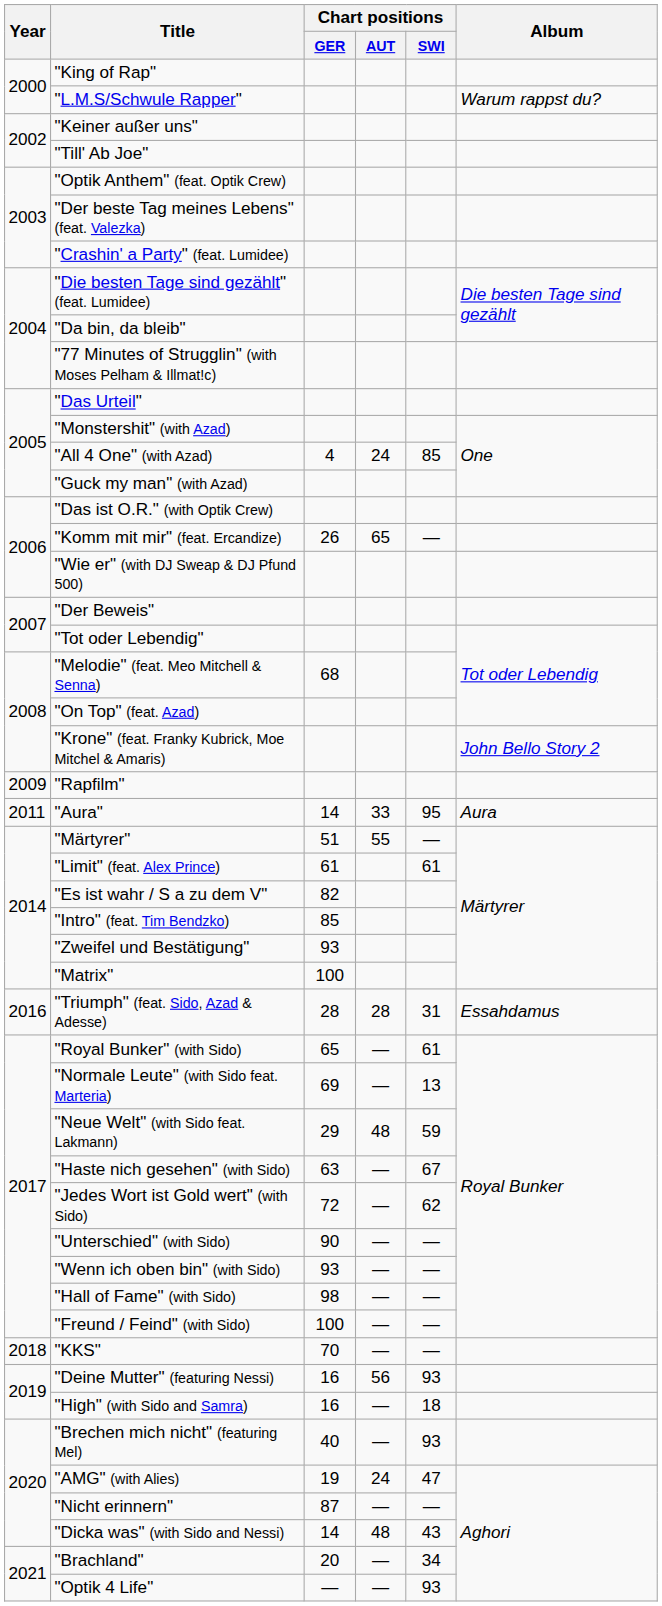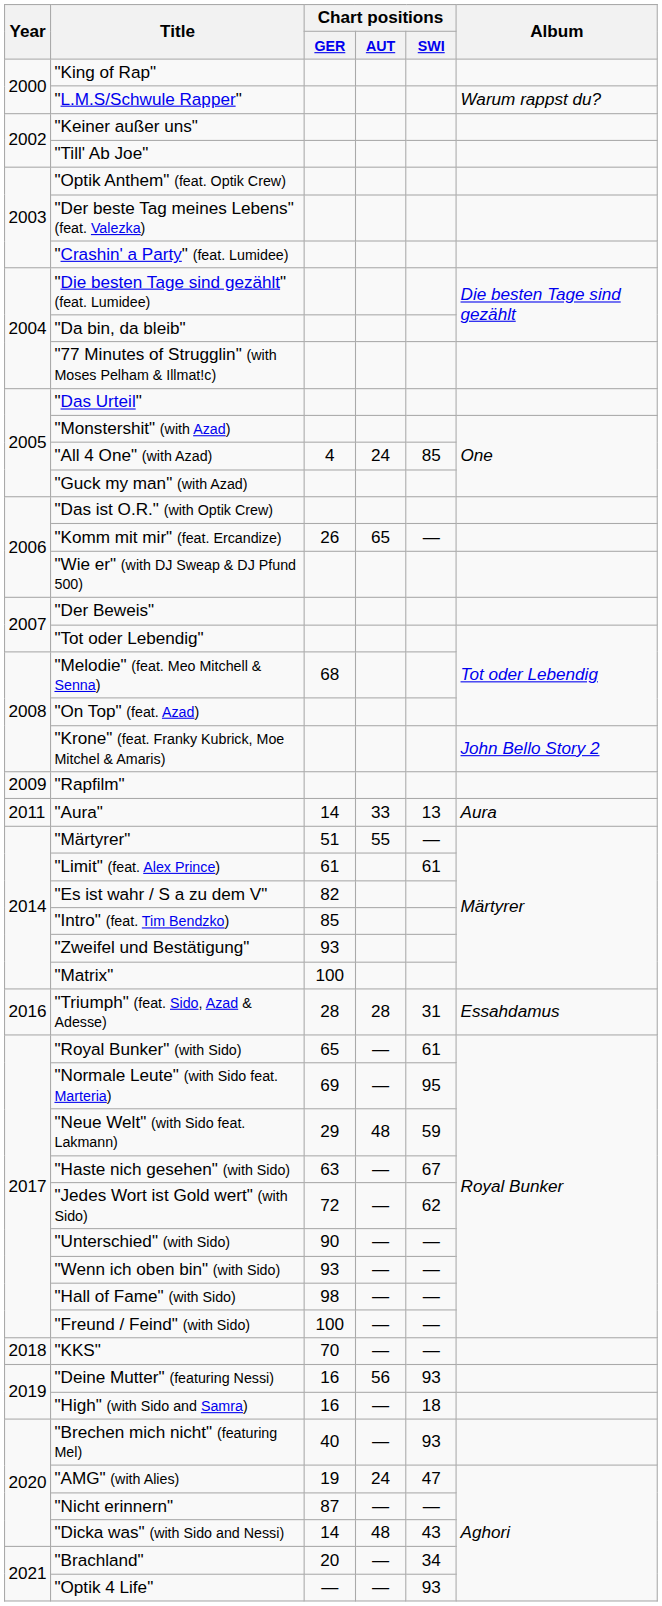"Aura" | Chart positions / SWI: 95 -> 13
"Normale Leute" (with Sido feat. Marteria) | Chart positions / SWI: 13 -> 95
